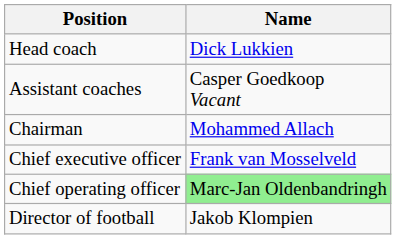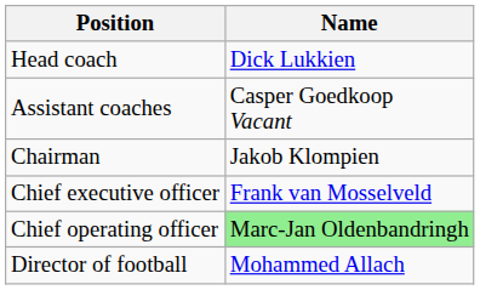Chairman | Name: Mohammed Allach -> Jakob Klompien
Director of football | Name: Jakob Klompien -> Mohammed Allach
